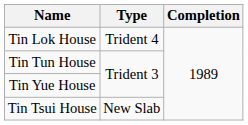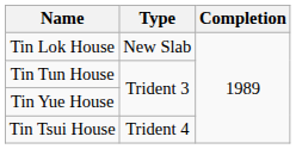Tin Lok House | Type: Trident 4 -> New Slab
Tin Tsui House | Type: New Slab -> Trident 4
